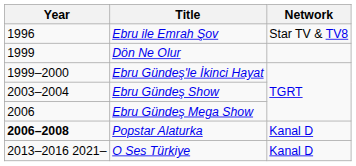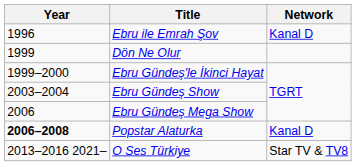Ebru ile Emrah Şov | Network: Star TV & TV8 -> Kanal D
O Ses Türkiye | Network: Kanal D -> Star TV & TV8
